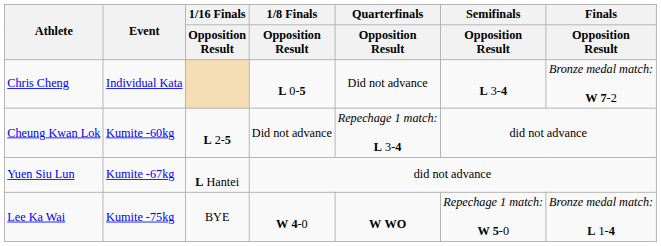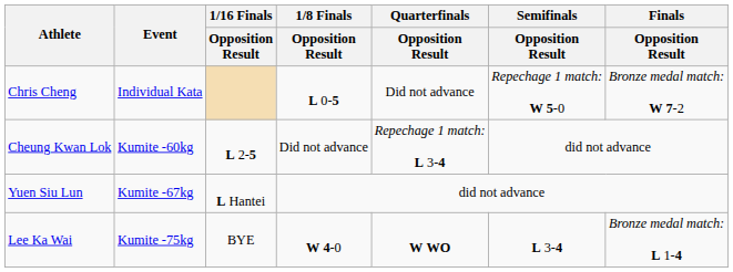Chris Cheng | Semifinals / Opposition Result: L 3-4 -> Repechage 1 match: W 5-0
Lee Ka Wai | Semifinals / Opposition Result: Repechage 1 match: W 5-0 -> L 3-4
